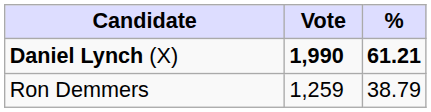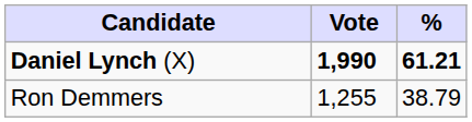Ron Demmers | Vote: 1,259 -> 1,255
